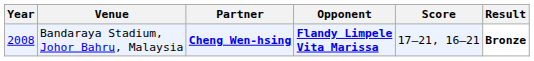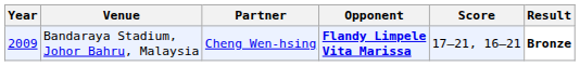Bandaraya Stadium, Johor Bahru, Malaysia | Year: 2008 -> 2009
Bandaraya Stadium, Johor Bahru, Malaysia | Partner: bold -> normal
